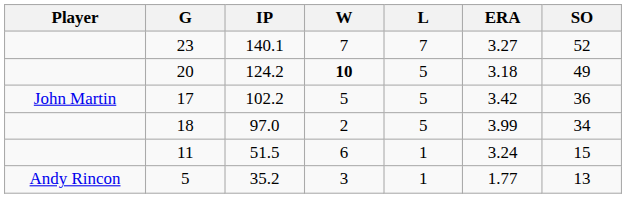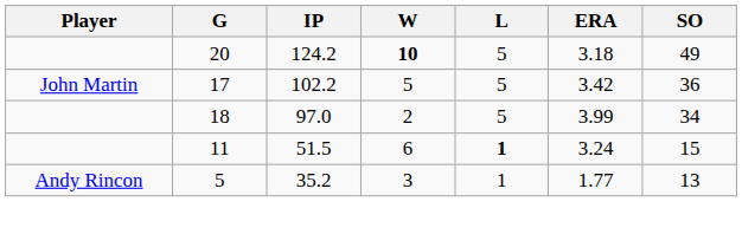- row: 23 | 140.1 | 7 | 7 | 3.27 | 52
11 | L: normal -> bold
